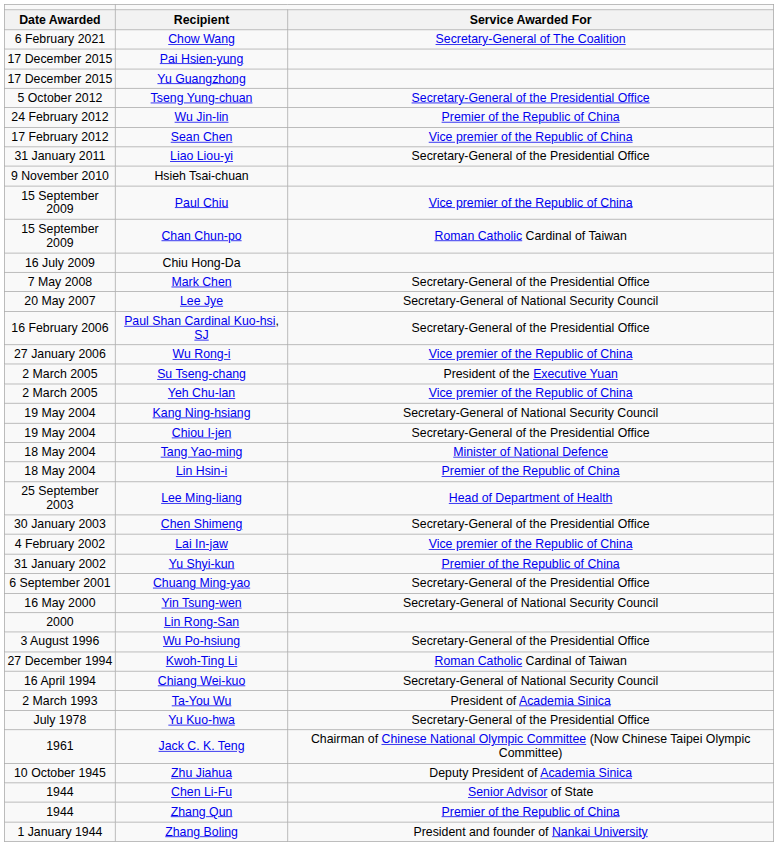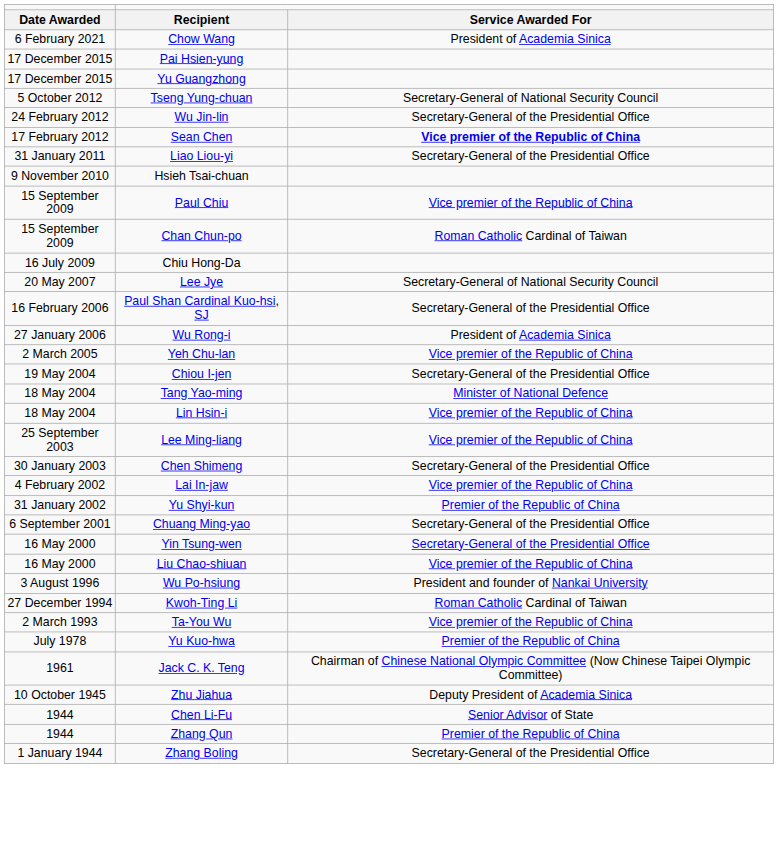Chow Wang | column 3: Secretary-General of The Coalition -> President of Academia Sinica
Tseng Yung-chuan | column 3: Secretary-General of the Presidential Office -> Secretary-General of National Security Council
Wu Jin-lin | column 3: Premier of the Republic of China -> Secretary-General of the Presidential Office
Sean Chen | column 3: normal -> bold
- row: 7 May 2008 | Mark Chen | Secretary-General of the Presidential Office
Wu Rong-i | column 3: Vice premier of the Republic of China -> President of Academia Sinica
- row: 2 March 2005 | Su Tseng-chang | President of the Executive Yuan
- row: 19 May 2004 | Kang Ning-hsiang | Secretary-General of National Security Council
Lin Hsin-i | column 3: Premier of the Republic of China -> Vice premier of the Republic of China
Lee Ming-liang | column 3: Head of Department of Health -> Vice premier of the Republic of China
Yin Tsung-wen | column 3: Secretary-General of National Security Council -> Secretary-General of the Presidential Office
+ row: 16 May 2000 | Liu Chao-shiuan | Vice premier of the Republic of China
- row: 2000 | Lin Rong-San
Wu Po-hsiung | column 3: Secretary-General of the Presidential Office -> President and founder of Nankai University
- row: 16 April 1994 | Chiang Wei-kuo | Secretary-General of National Security Council
Ta-You Wu | column 3: President of Academia Sinica -> Vice premier of the Republic of China
Yu Kuo-hwa | column 3: Secretary-General of the Presidential Office -> Premier of the Republic of China
Zhang Boling | column 3: President and founder of Nankai University -> Secretary-General of the Presidential Office
